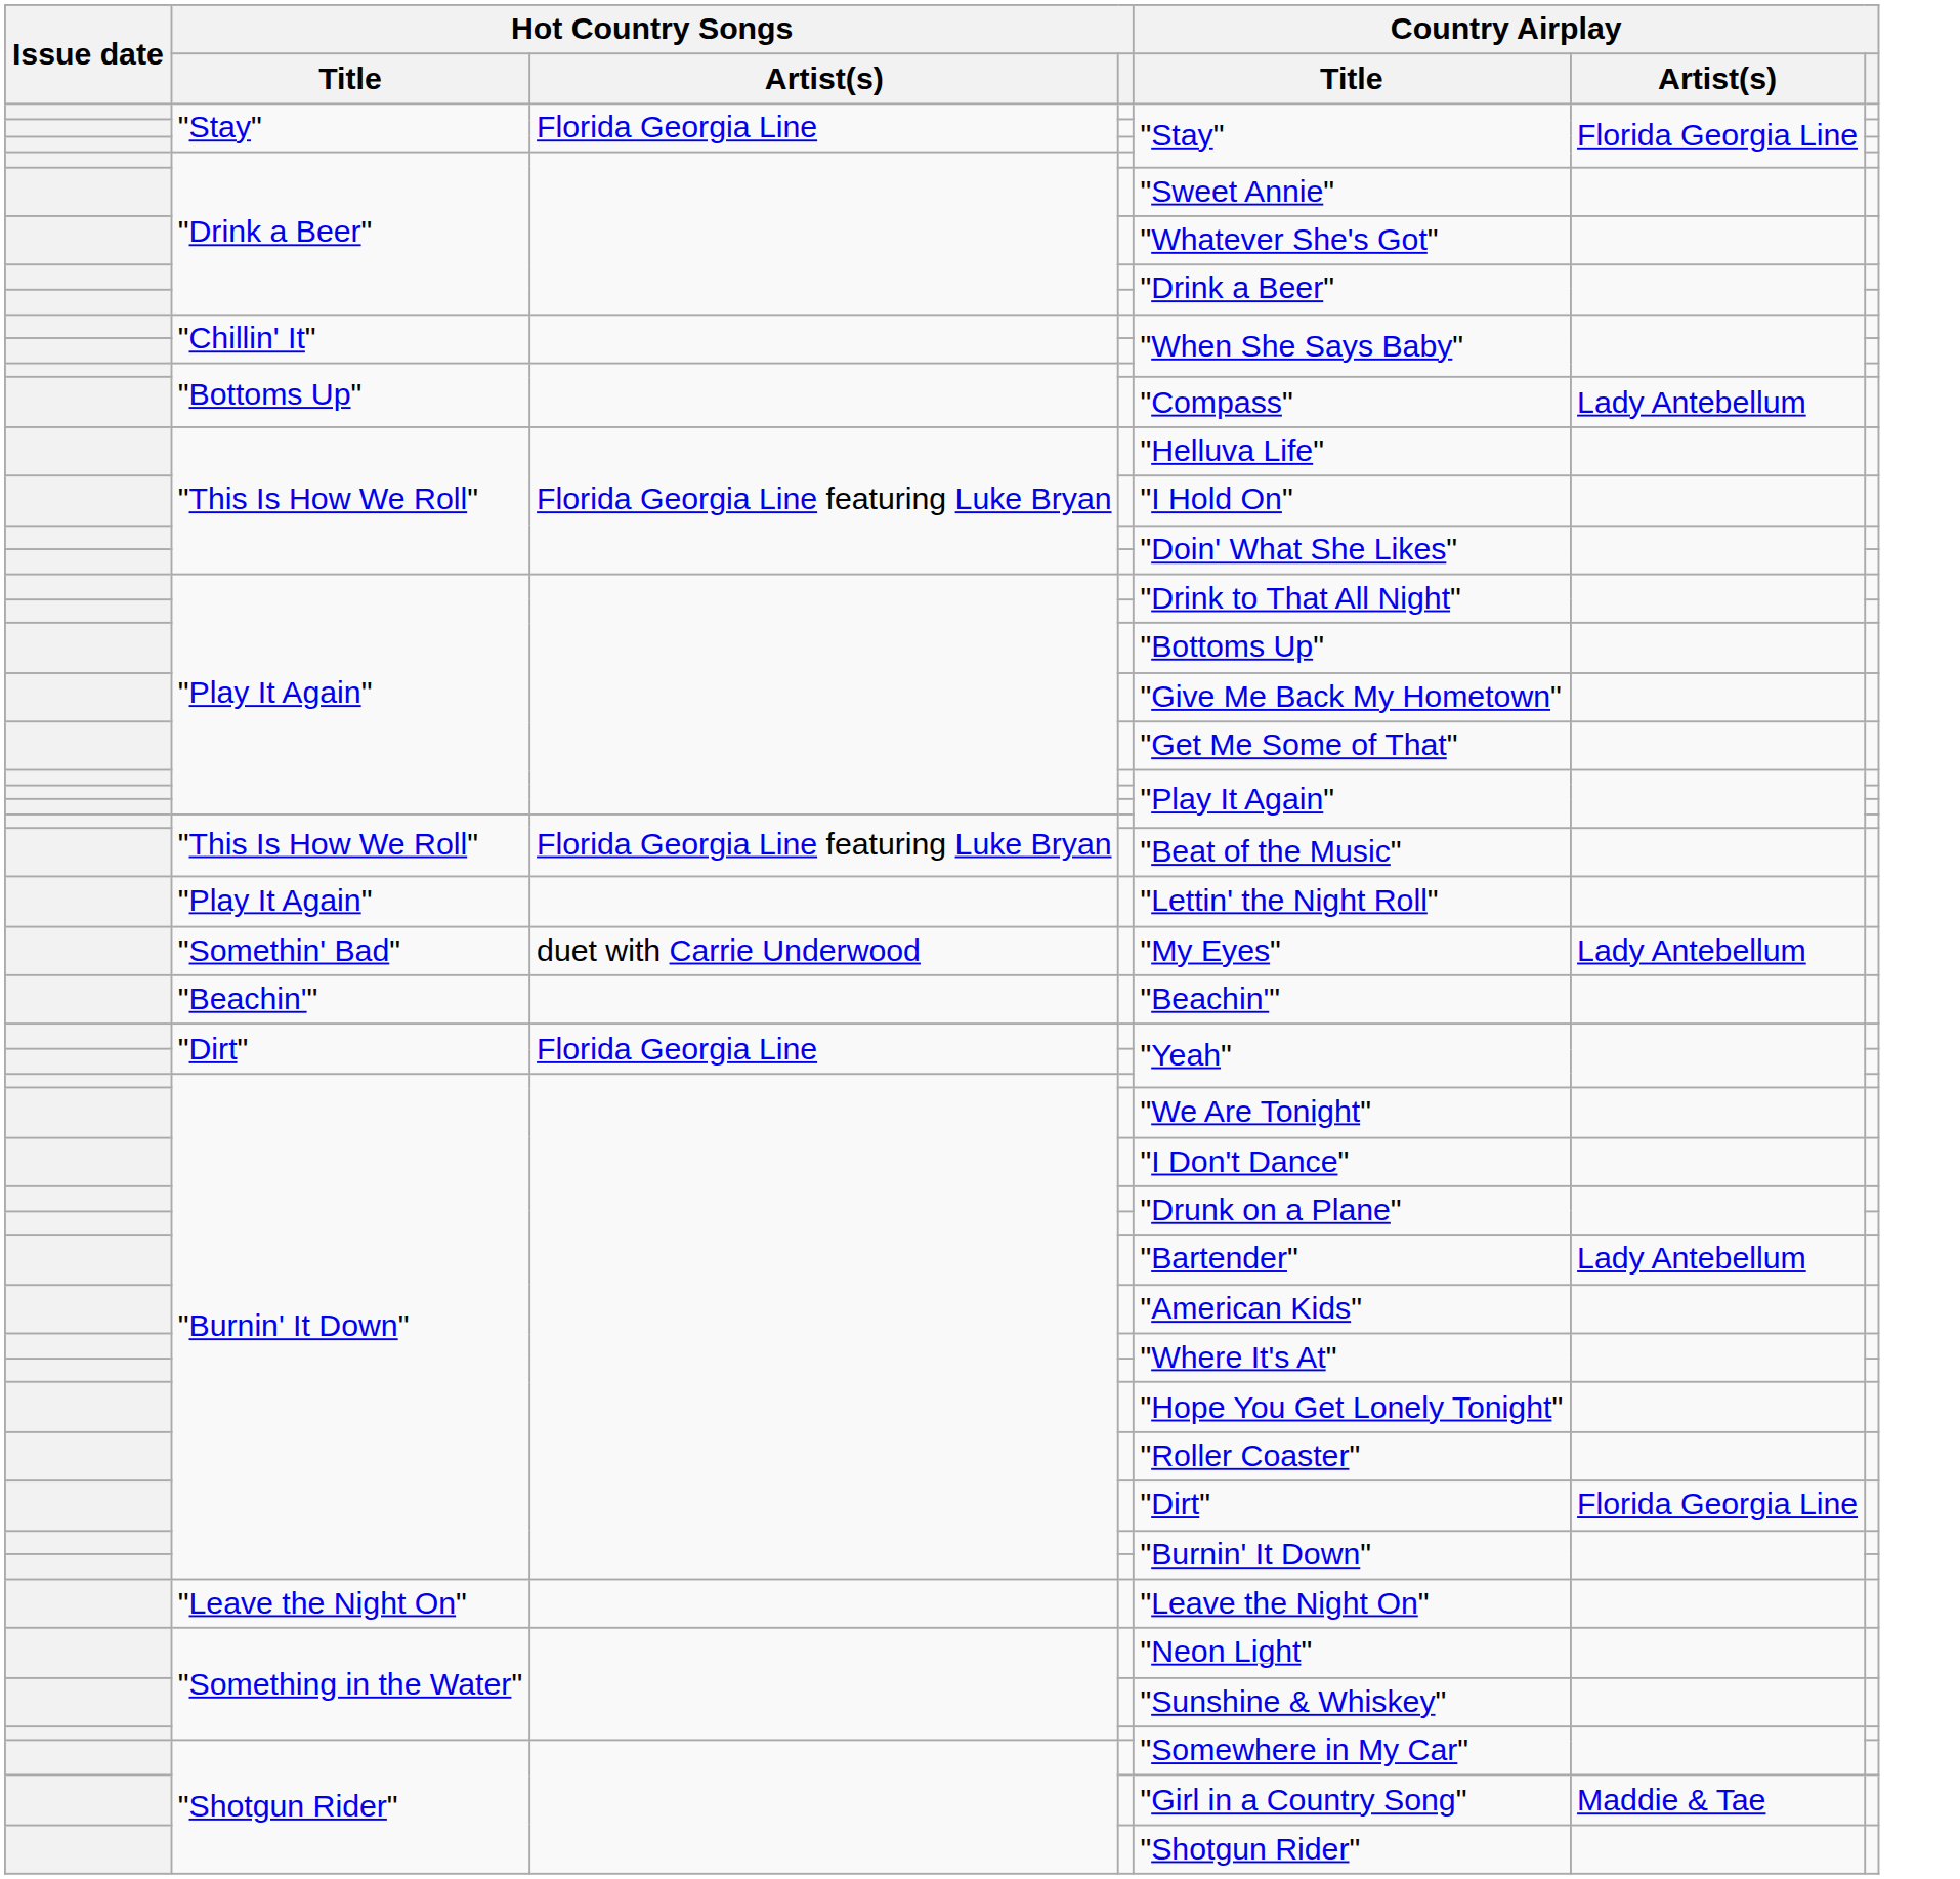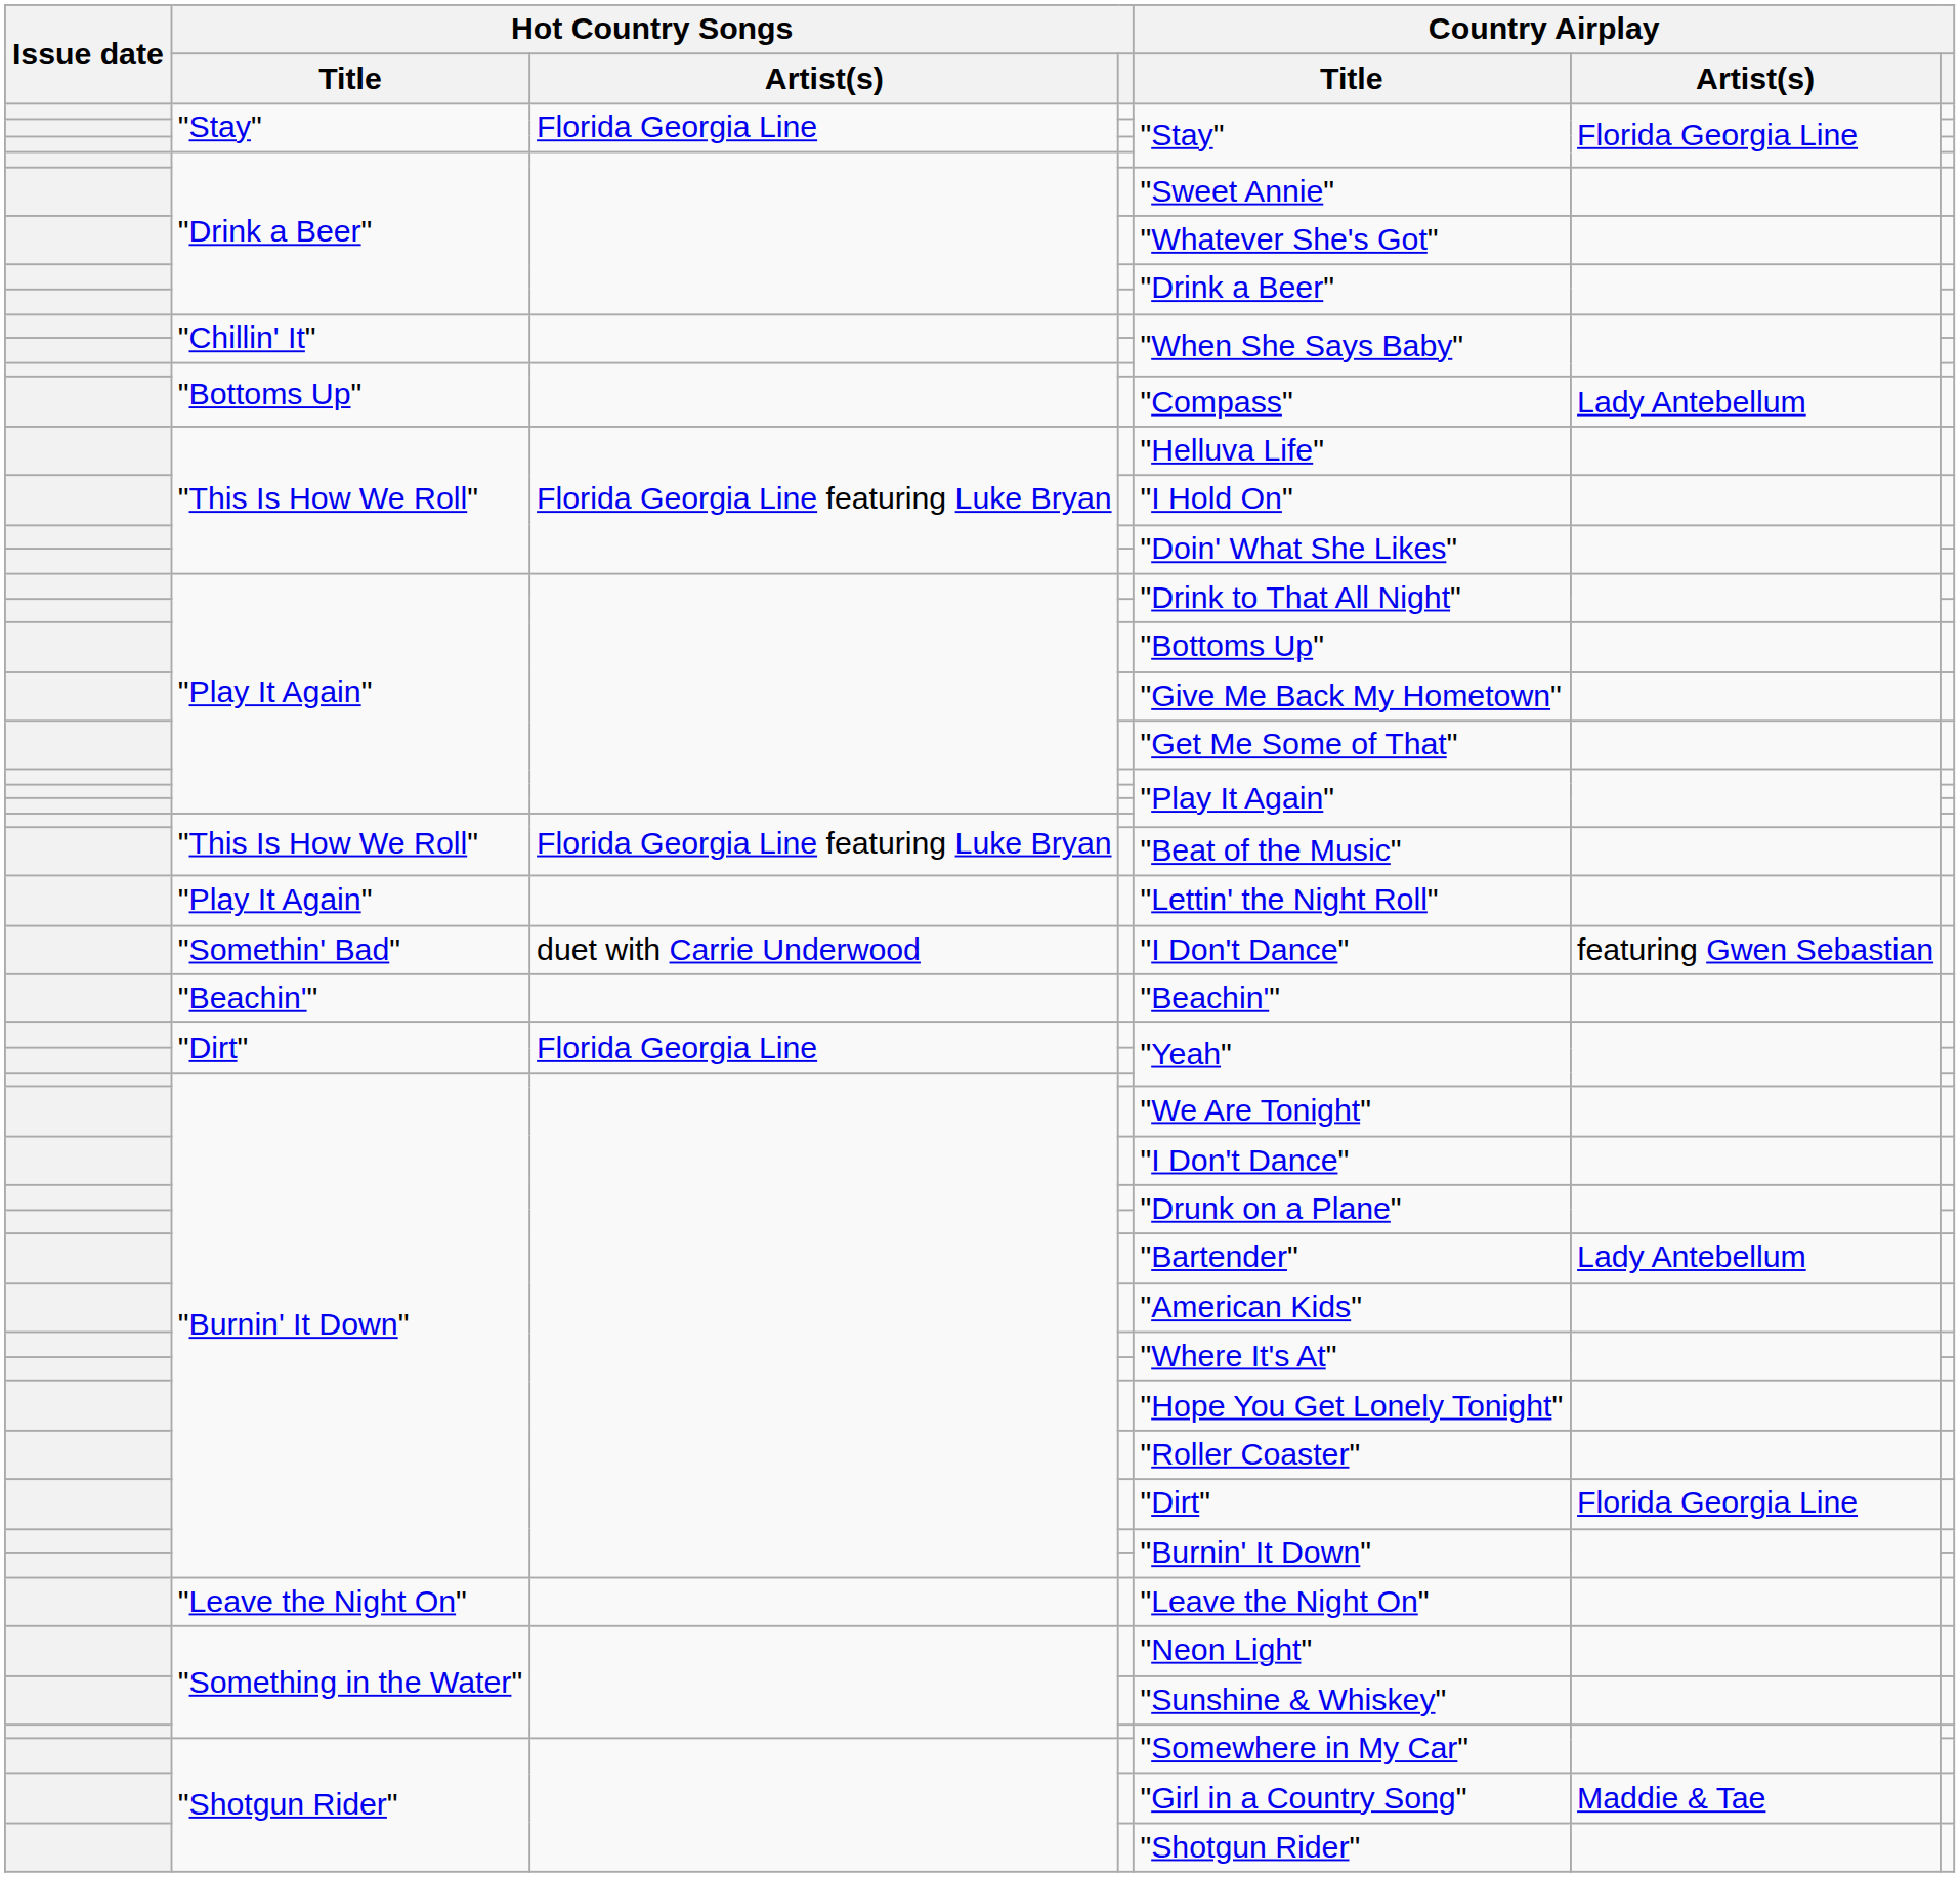"Somethin' Bad" | Country Airplay / Title: "My Eyes" -> "I Don't Dance"
"Somethin' Bad" | Country Airplay / Artist(s): Lady Antebellum -> featuring Gwen Sebastian
